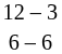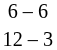rows swapped: 6 – 6 <-> 12 – 3
